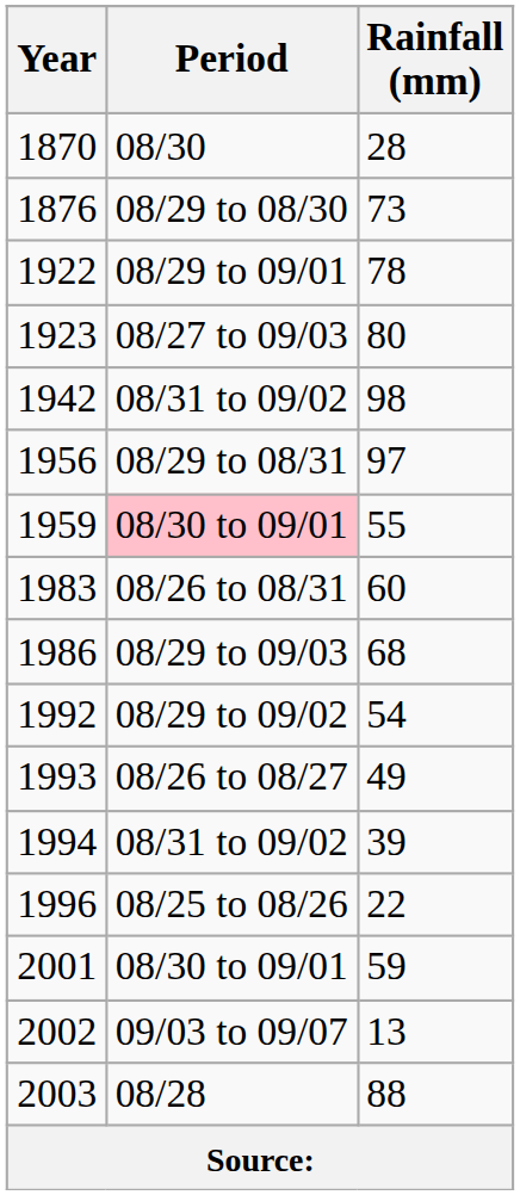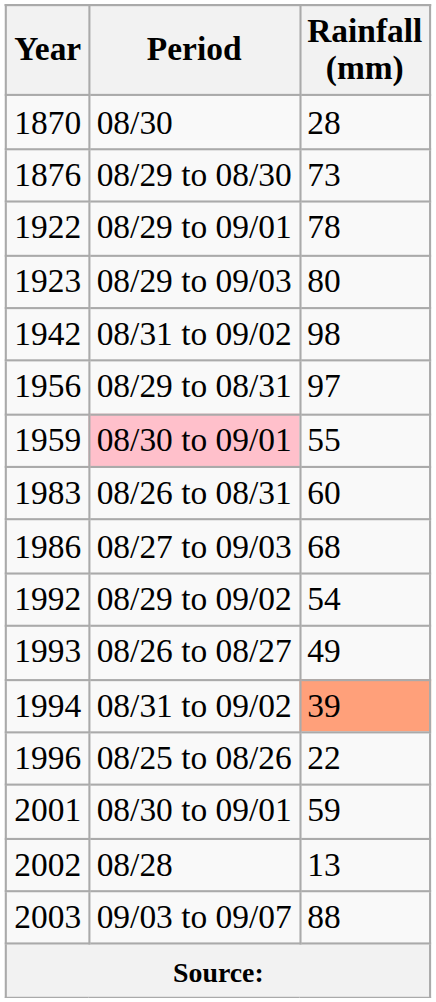1923 | Period: 08/27 to 09/03 -> 08/29 to 09/03
1986 | Period: 08/29 to 09/03 -> 08/27 to 09/03
1994 | Rainfall (mm): no background -> lightsalmon background
2002 | Period: 09/03 to 09/07 -> 08/28
2003 | Period: 08/28 -> 09/03 to 09/07
